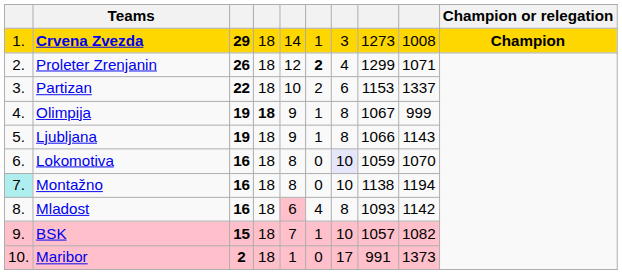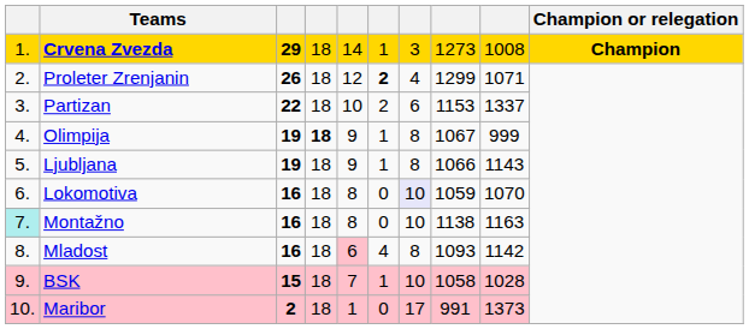Montažno | column 9: 1194 -> 1163
BSK | column 8: 1057 -> 1058
BSK | column 9: 1082 -> 1028
